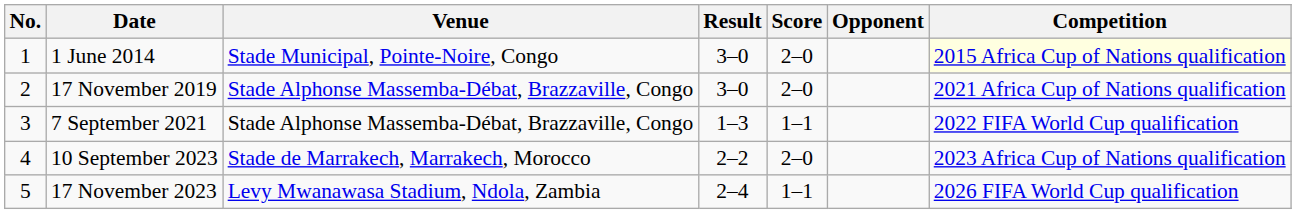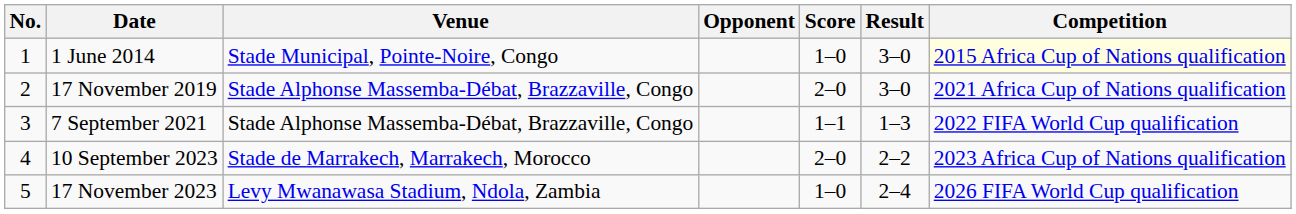columns swapped: Opponent <-> Result
1 June 2014 | Score: 2–0 -> 1–0
17 November 2023 | Score: 1–1 -> 1–0
